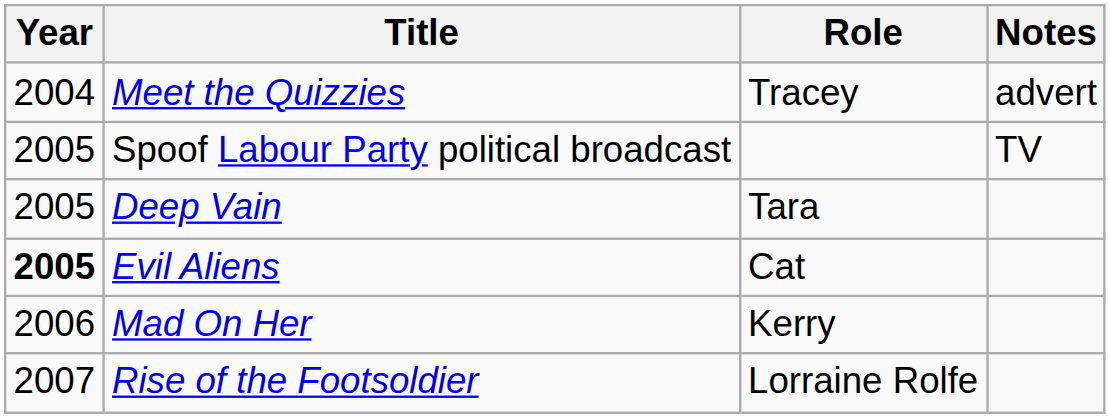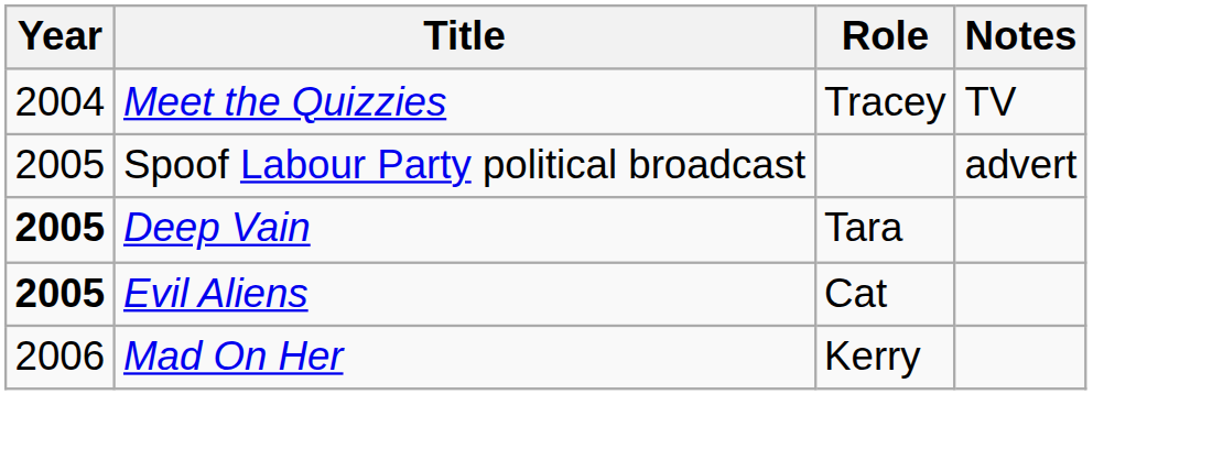Meet the Quizzies | Notes: advert -> TV
Spoof Labour Party political broadcast | Notes: TV -> advert
Deep Vain | Year: normal -> bold
- row: 2007 | Rise of the Footsoldier | Lorraine Rolfe
